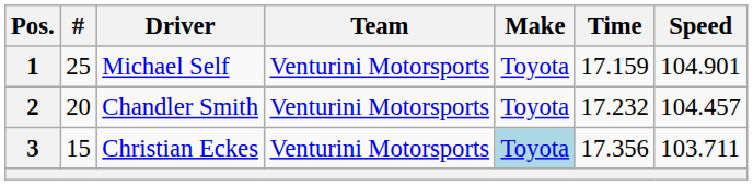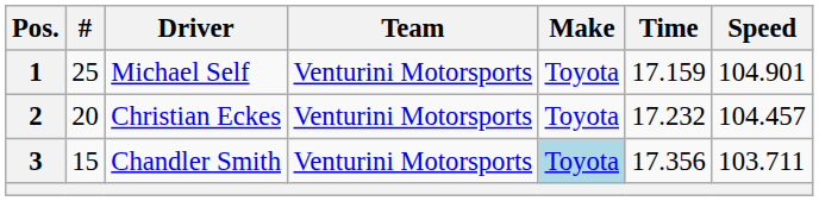2 | Driver: Chandler Smith -> Christian Eckes
3 | Driver: Christian Eckes -> Chandler Smith
